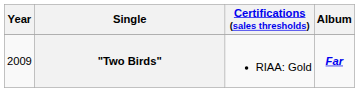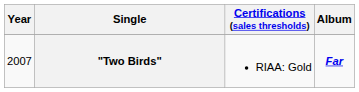"Two Birds" | Year: 2009 -> 2007
